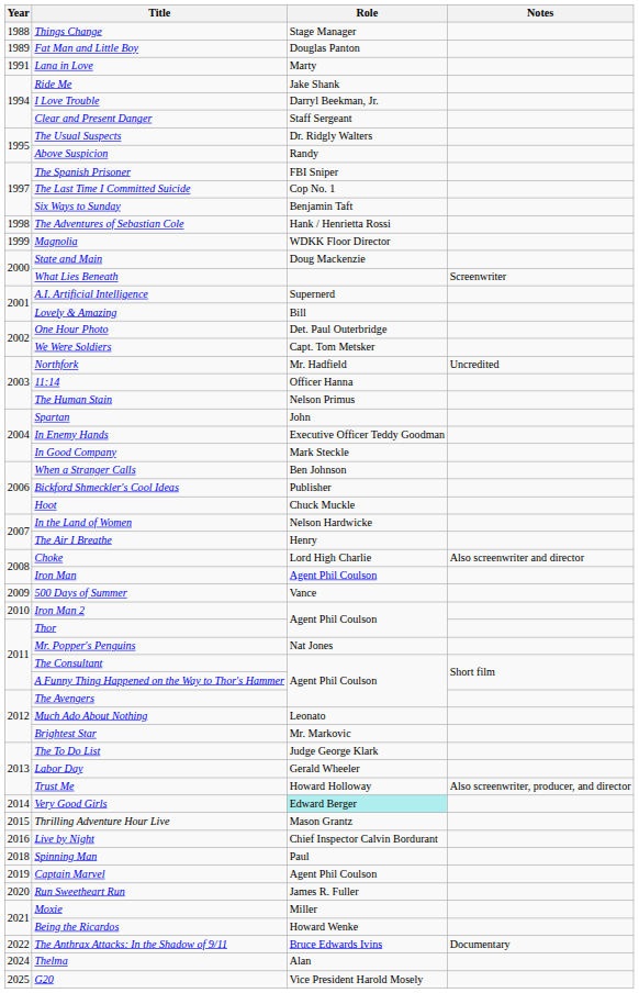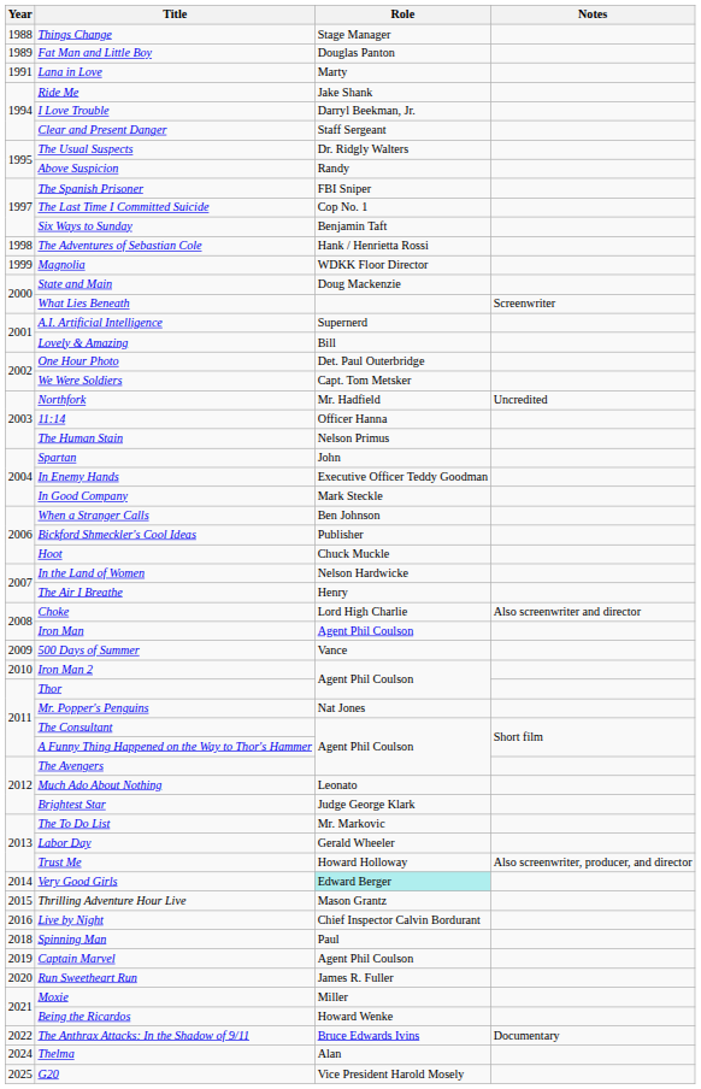Brightest Star | Role: Mr. Markovic -> Judge George Klark
The To Do List | Role: Judge George Klark -> Mr. Markovic
